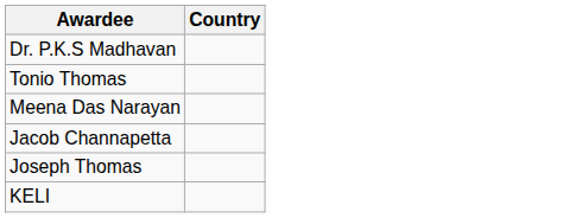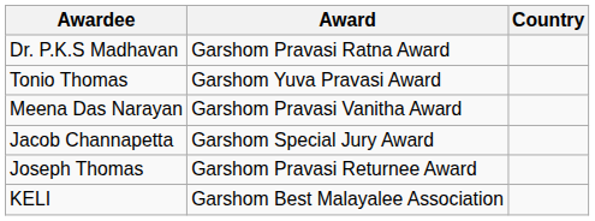+ column: Award | Garshom Pravasi Ratna Award | Garshom Yuva Pravasi Award | Garshom Pravasi Vanitha Award | Garshom Special Jury Award | Garshom Pravasi Returnee Award | Garshom Best Malayalee Association
